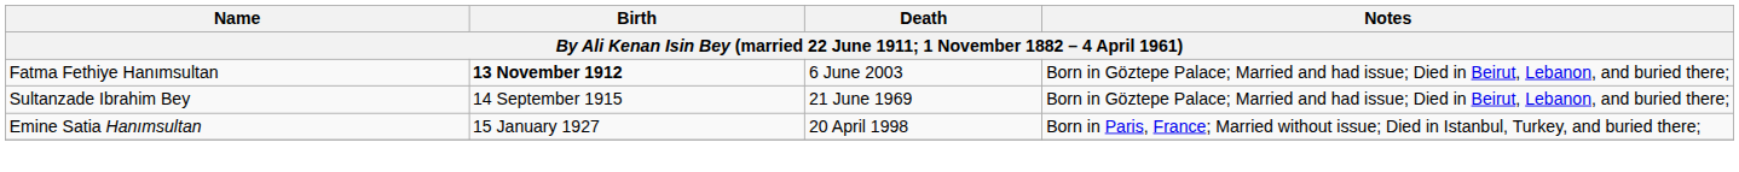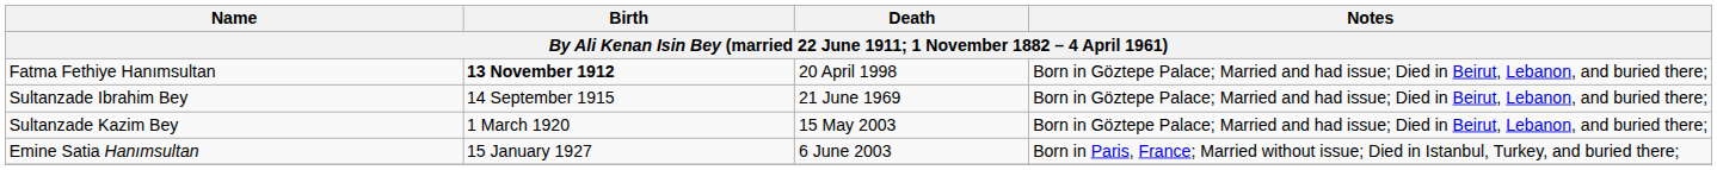Fatma Fethiye Hanımsultan | Death: 6 June 2003 -> 20 April 1998
+ row: Sultanzade Kazim Bey | 1 March 1920 | 15 May 2003 | Born in Göztepe Palace; Married and had issue; Died in Beirut, Lebanon, and buried there;
Emine Satia Hanımsultan | Death: 20 April 1998 -> 6 June 2003
